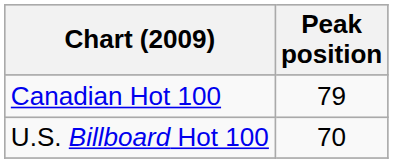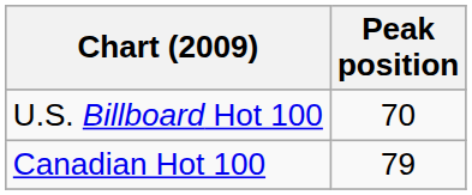rows swapped: Canadian Hot 100 <-> U.S. Billboard Hot 100
